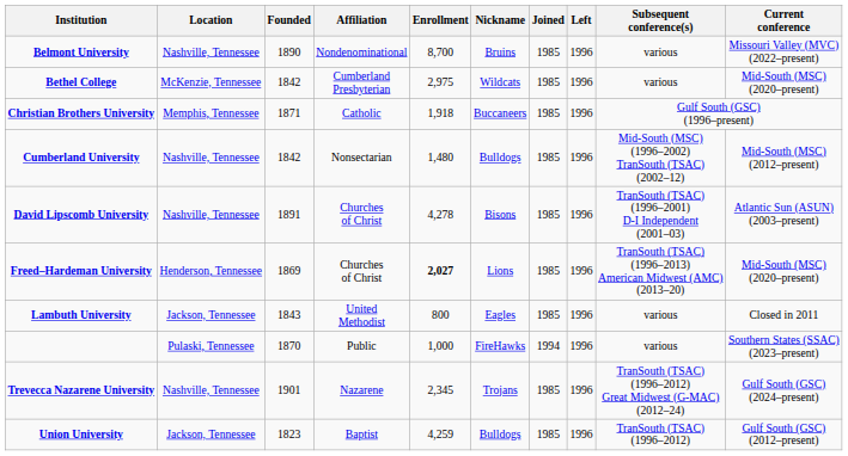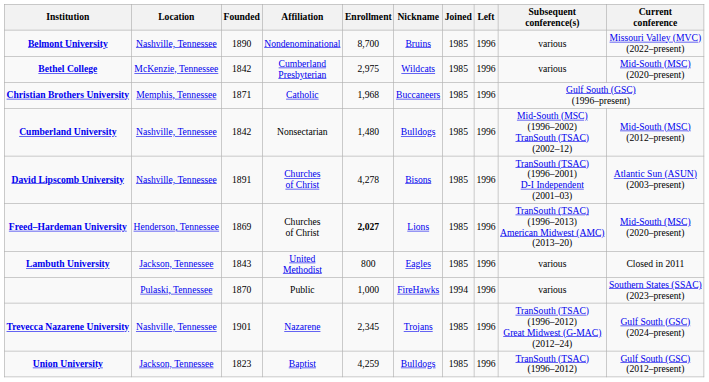Christian Brothers University | Enrollment: 1,918 -> 1,968
